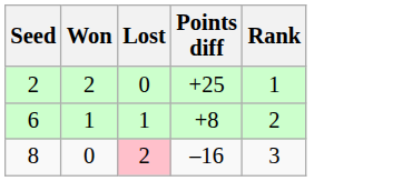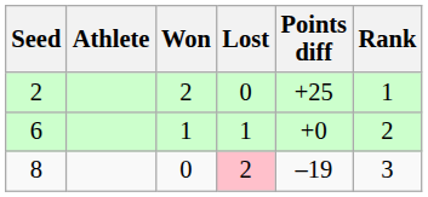+ column: Athlete
6 | Points diff: +8 -> +0
8 | Points diff: –16 -> –19
